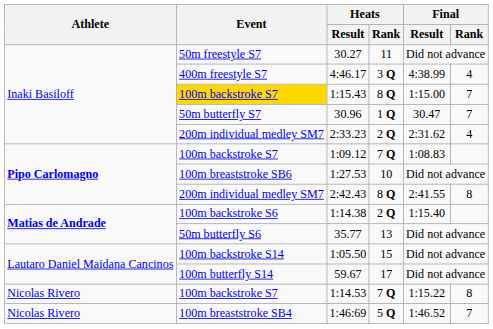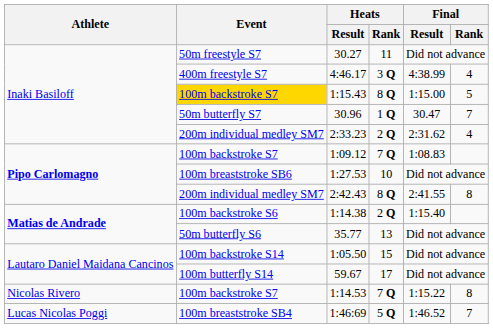1:15.43 | Final / Rank: 7 -> 5
1:46:69 | Athlete: Nicolas Rivero -> Lucas Nicolas Poggi
